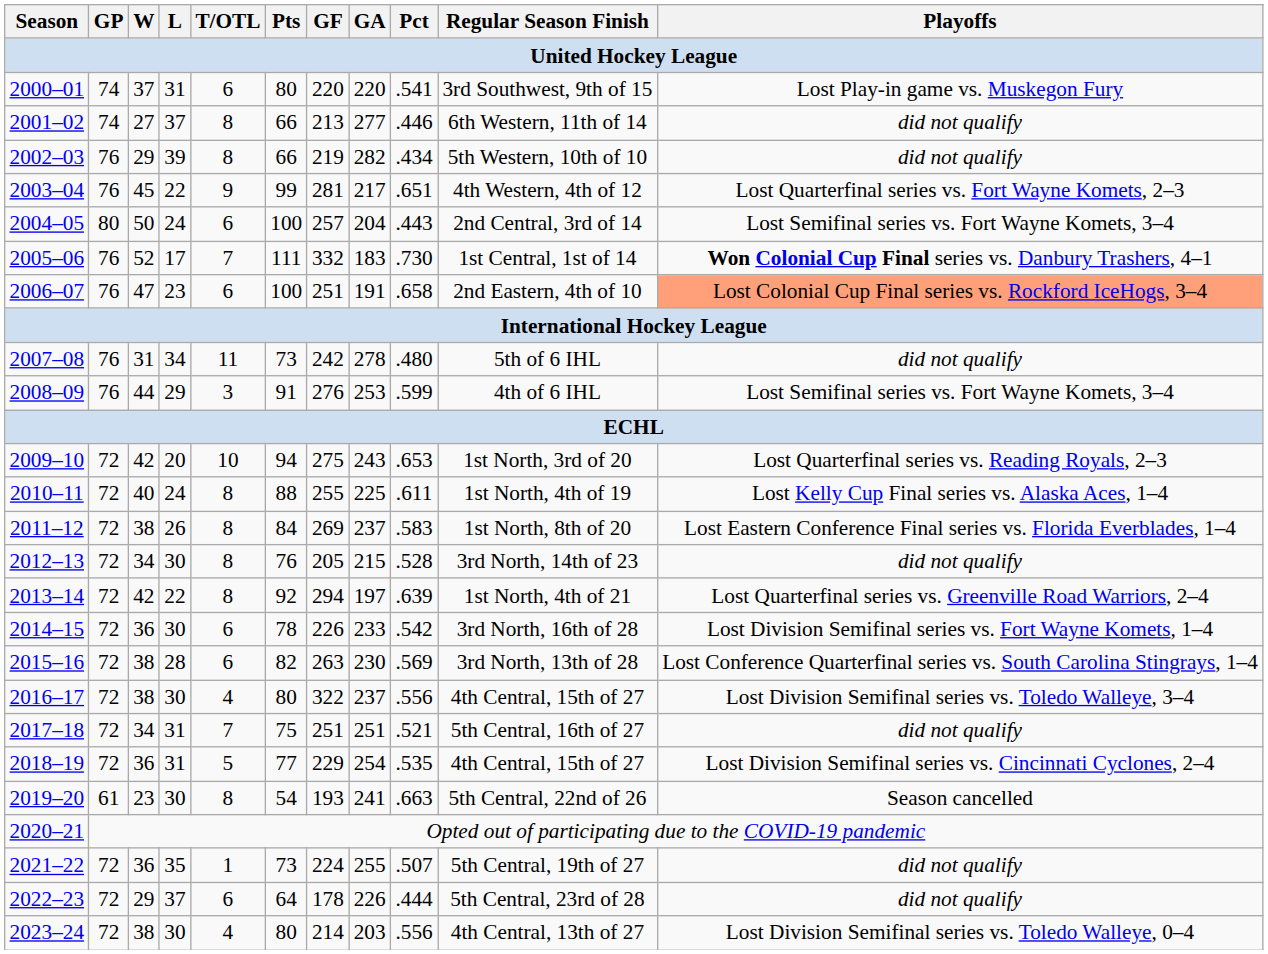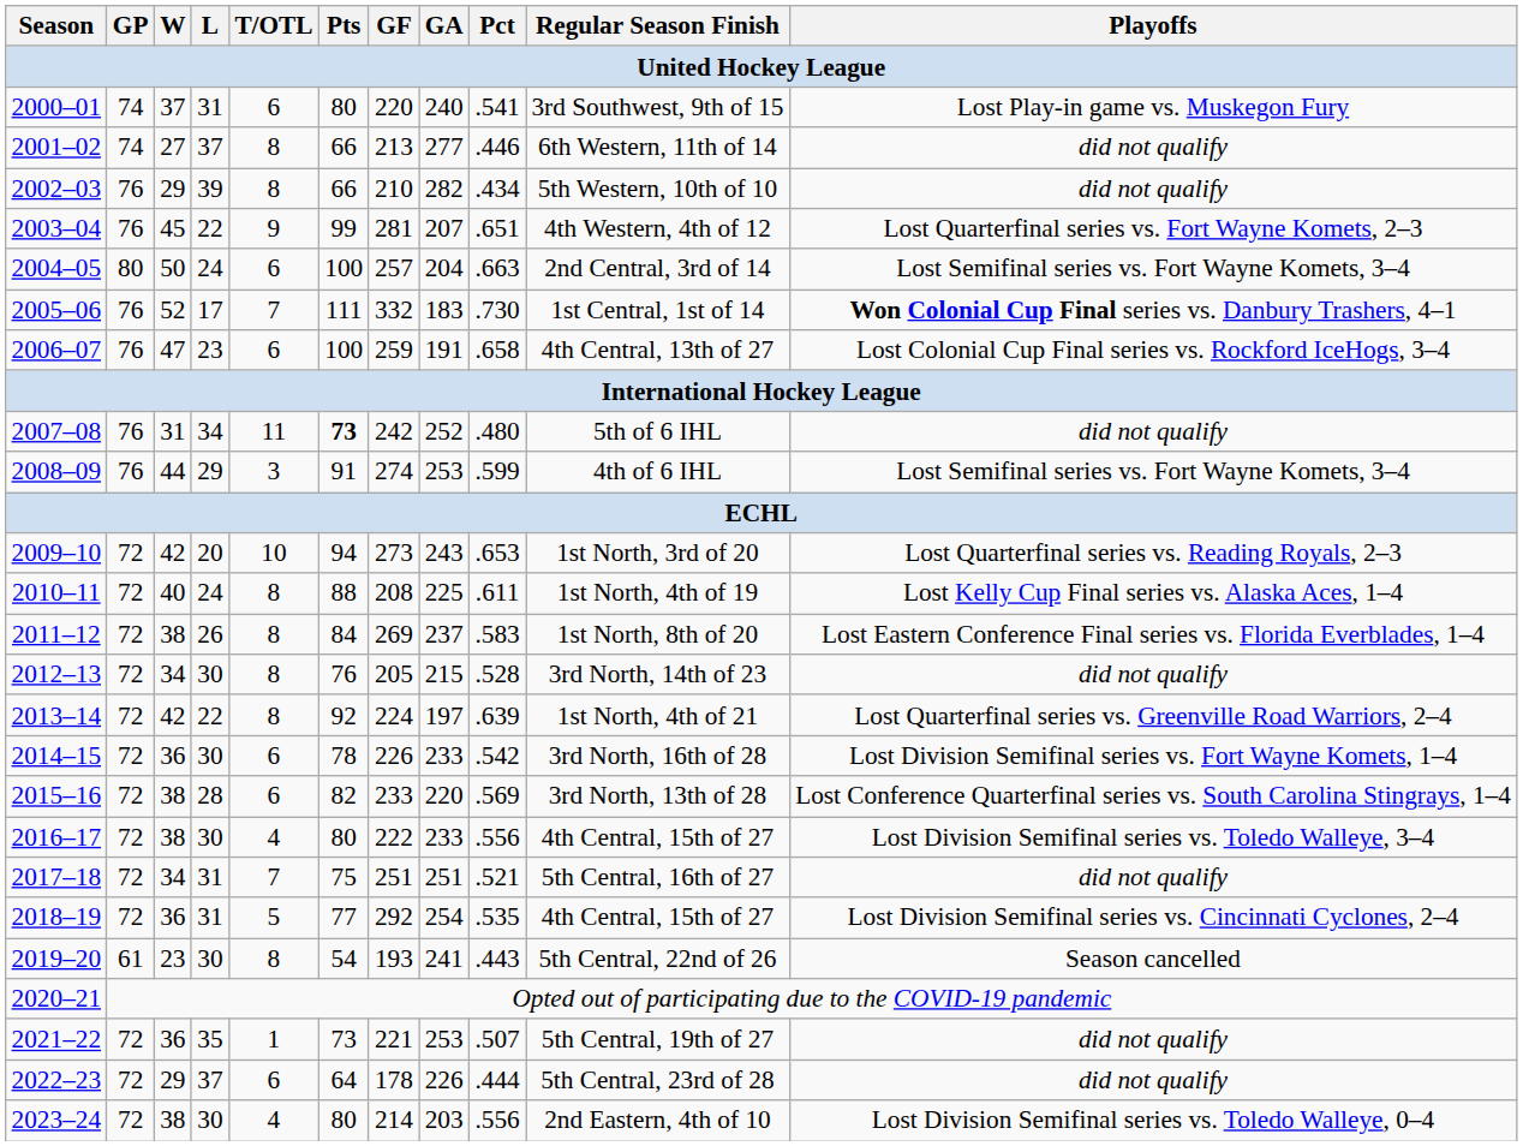2000–01 | GA: 220 -> 240
2002–03 | GF: 219 -> 210
2003–04 | GA: 217 -> 207
2004–05 | Pct: .443 -> .663
2006–07 | GF: 251 -> 259
2006–07 | Regular Season Finish: 2nd Eastern, 4th of 10 -> 4th Central, 13th of 27
2006–07 | Playoffs: lightsalmon background -> no background
2007–08 | Pts: normal -> bold
2007–08 | GA: 278 -> 252
2008–09 | GF: 276 -> 274
2009–10 | GF: 275 -> 273
2010–11 | GF: 255 -> 208
2013–14 | GF: 294 -> 224
2015–16 | GF: 263 -> 233
2015–16 | GA: 230 -> 220
2016–17 | GF: 322 -> 222
2016–17 | GA: 237 -> 233
2018–19 | GF: 229 -> 292
2019–20 | Pct: .663 -> .443
2021–22 | GF: 224 -> 221
2021–22 | GA: 255 -> 253
2023–24 | Regular Season Finish: 4th Central, 13th of 27 -> 2nd Eastern, 4th of 10
